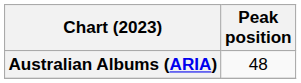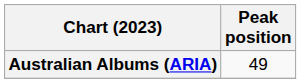Australian Albums (ARIA) | Peak position: 48 -> 49
